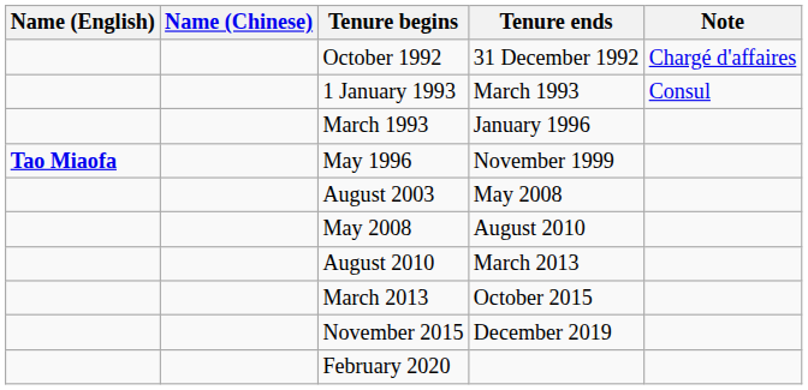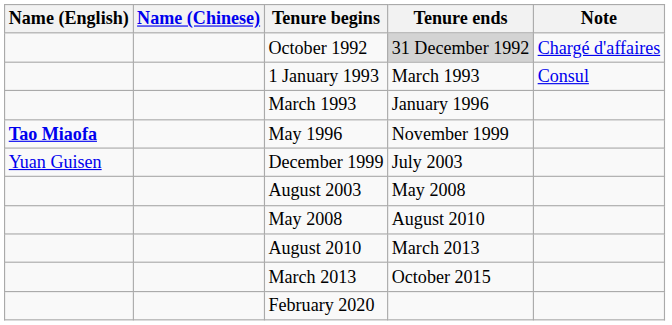October 1992 | Tenure ends: no background -> lightgrey background
+ row: Yuan Guisen | December 1999 | July 2003
- row: November 2015 | December 2019
